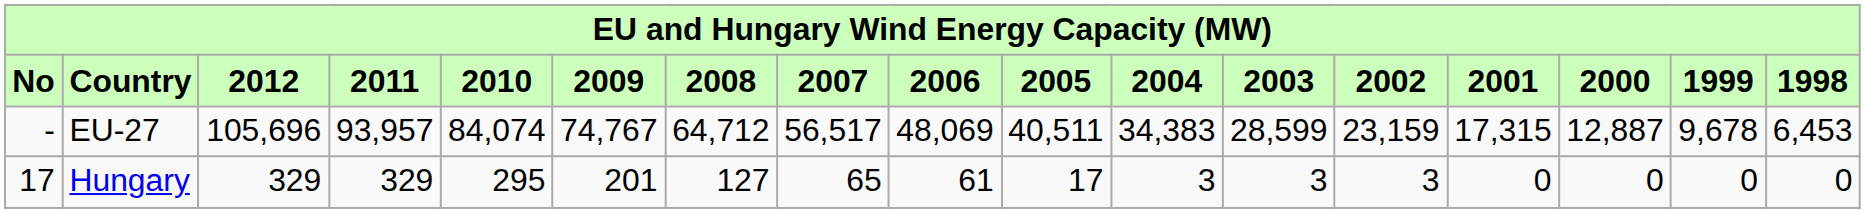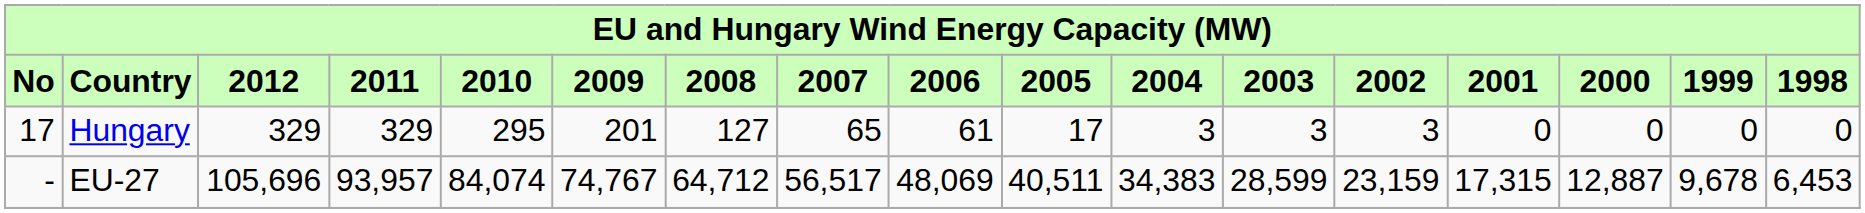rows swapped: EU-27 <-> Hungary
